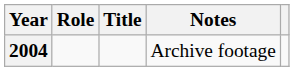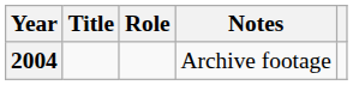columns swapped: Title <-> Role
